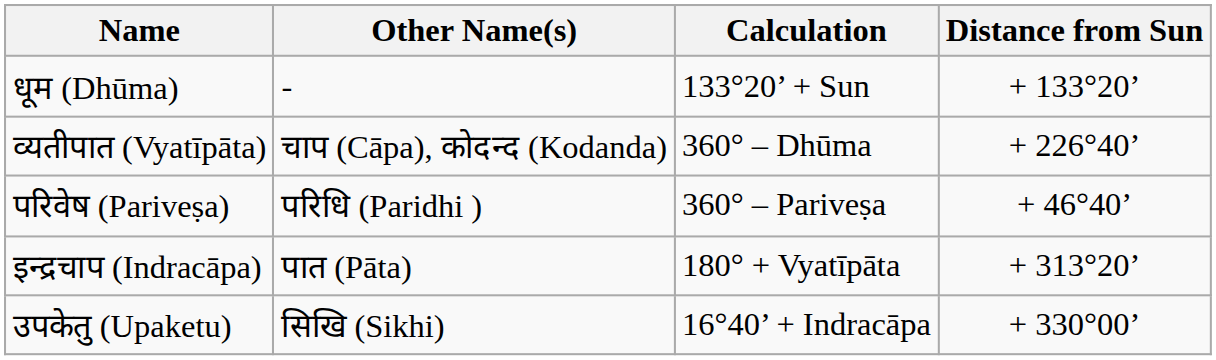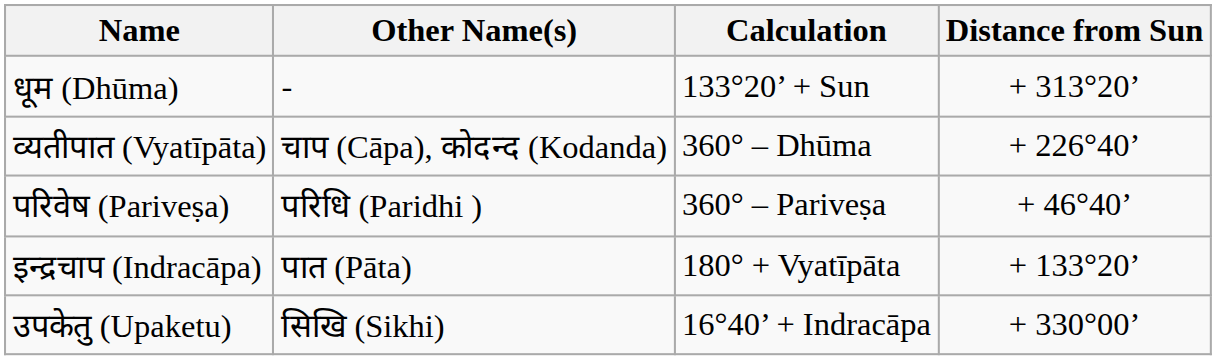धूम (Dhūma) | Distance from Sun: + 133°20’ -> + 313°20’
इन्द्रचाप (Indracāpa) | Distance from Sun: + 313°20’ -> + 133°20’
